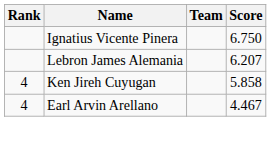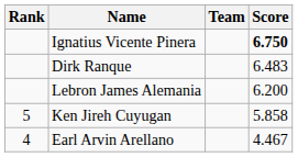Ignatius Vicente Pinera | Score: normal -> bold
+ row: Dirk Ranque | 6.483
Lebron James Alemania | Score: 6.207 -> 6.200
Ken Jireh Cuyugan | Rank: 4 -> 5
